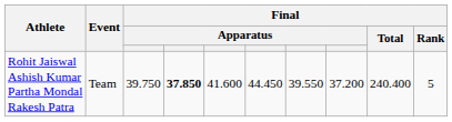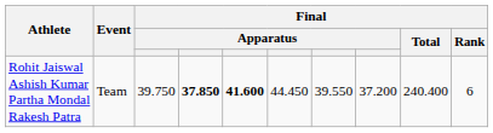Rohit Jaiswal Ashish Kumar Partha Mondal Rakesh Patra | column 5: normal -> bold
Rohit Jaiswal Ashish Kumar Partha Mondal Rakesh Patra | Final / Rank: 5 -> 6
